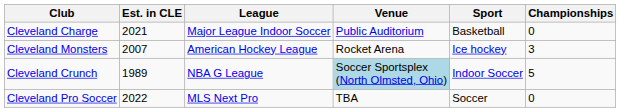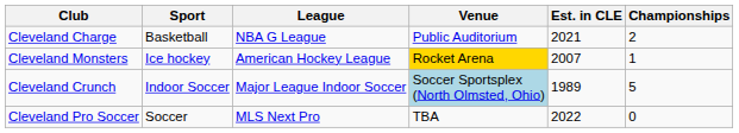columns swapped: Sport <-> Est. in CLE
Cleveland Charge | League: Major League Indoor Soccer -> NBA G League
Cleveland Charge | Championships: 0 -> 2
Cleveland Monsters | Venue: no background -> gold background
Cleveland Monsters | Championships: 3 -> 1
Cleveland Crunch | League: NBA G League -> Major League Indoor Soccer
